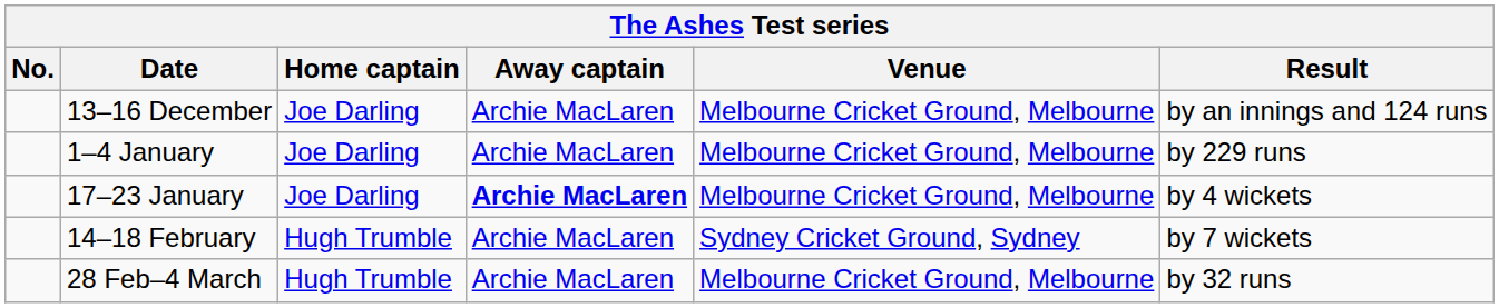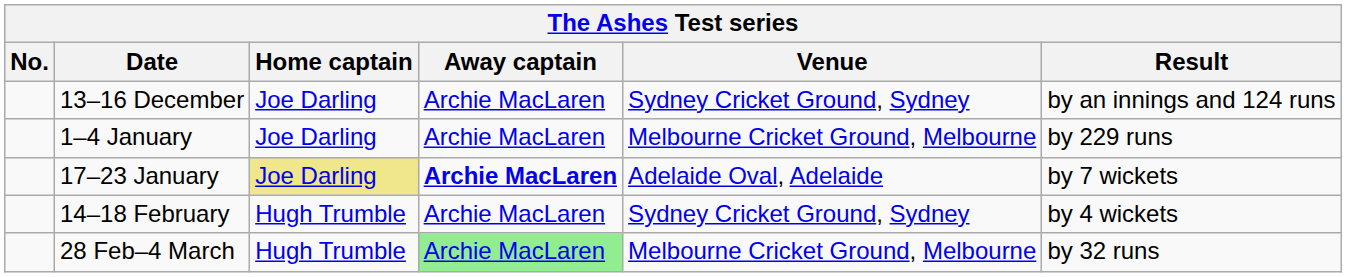13–16 December | Venue: Melbourne Cricket Ground, Melbourne -> Sydney Cricket Ground, Sydney
17–23 January | Home captain: no background -> khaki background
17–23 January | Venue: Melbourne Cricket Ground, Melbourne -> Adelaide Oval, Adelaide
17–23 January | Result: by 4 wickets -> by 7 wickets
14–18 February | Result: by 7 wickets -> by 4 wickets
28 Feb–4 March | Away captain: no background -> lightgreen background
